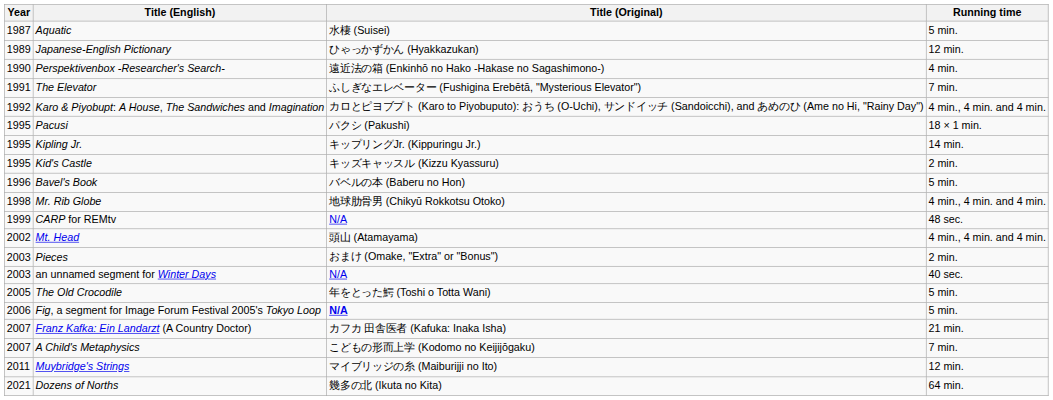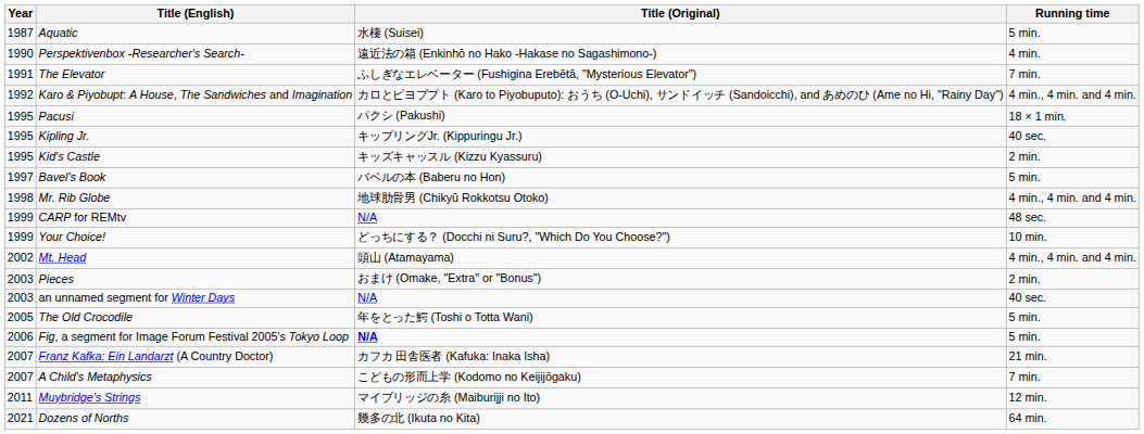- row: 1989 | Japanese-English Pictionary | ひゃっかずかん (Hyakkazukan) | 12 min.
Kipling Jr. | Running time: 14 min. -> 40 sec.
Bavel's Book | Year: 1996 -> 1997
+ row: 1999 | Your Choice! | どっちにする？ (Docchi ni Suru?, "Which Do You Choose?") | 10 min.
